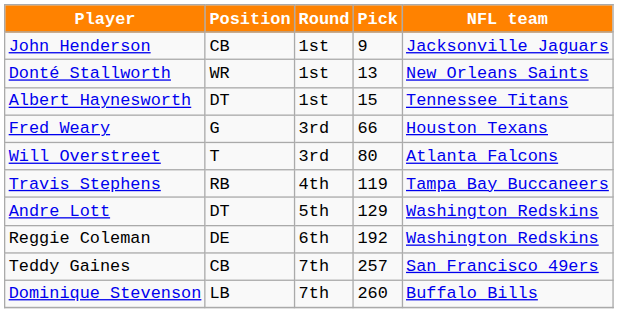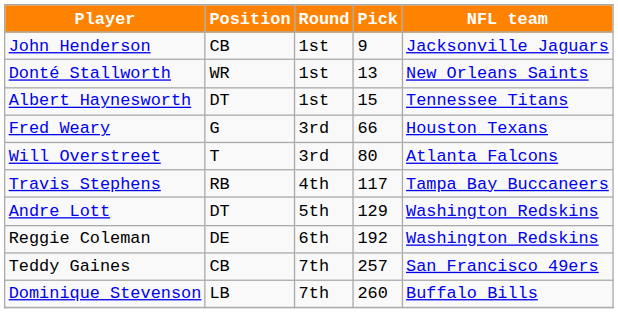Travis Stephens | Pick: 119 -> 117
